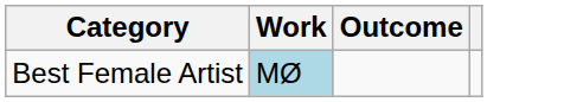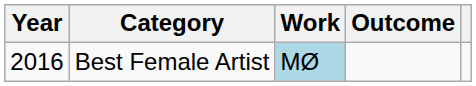+ column: Year | 2016
